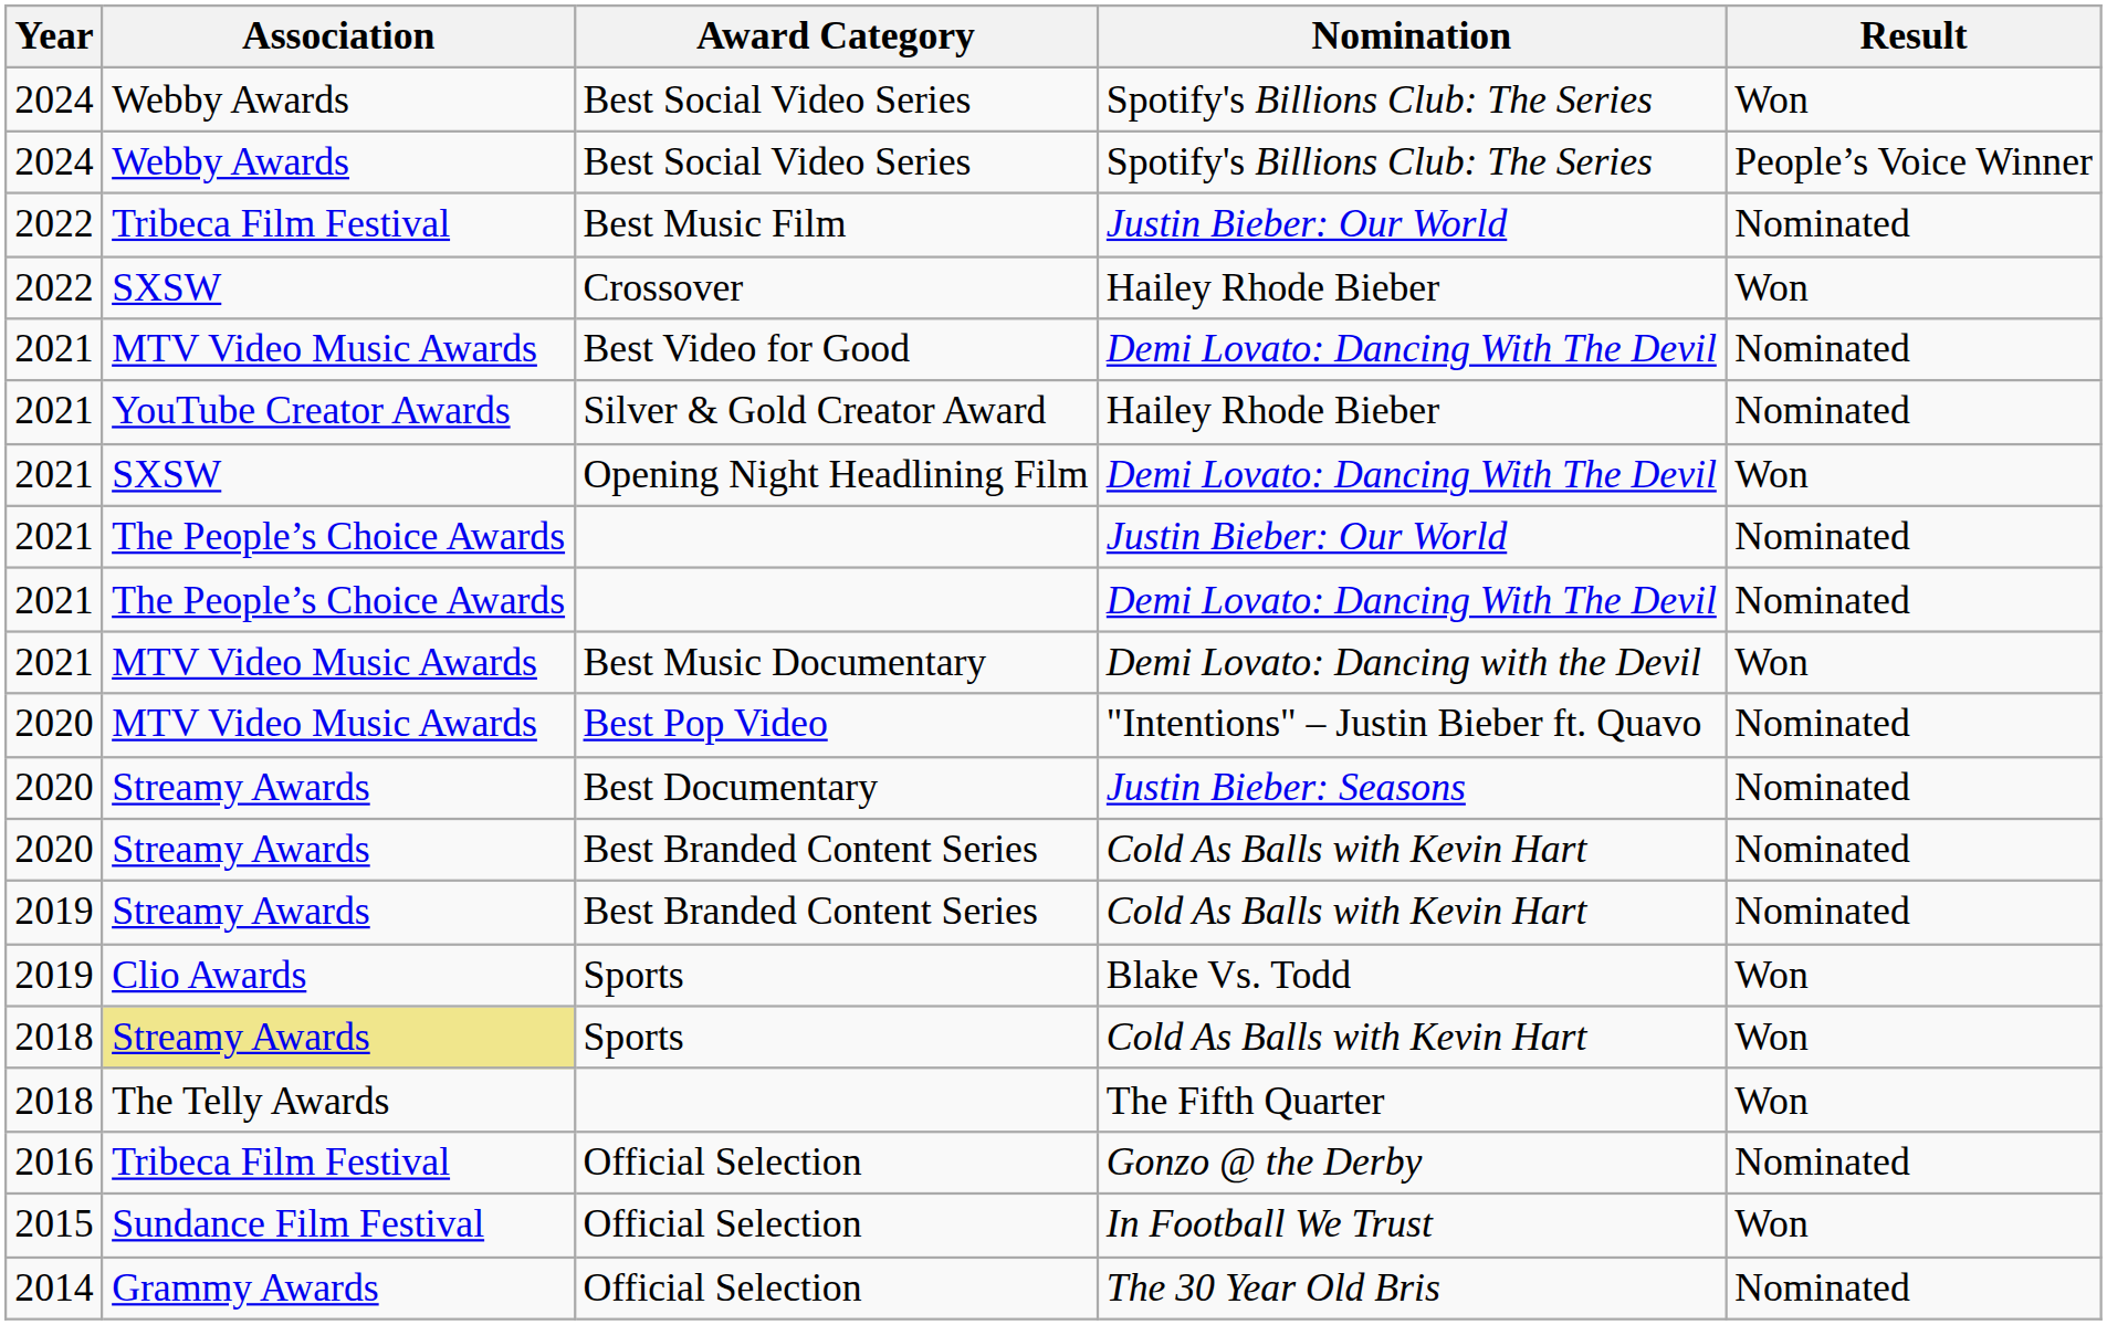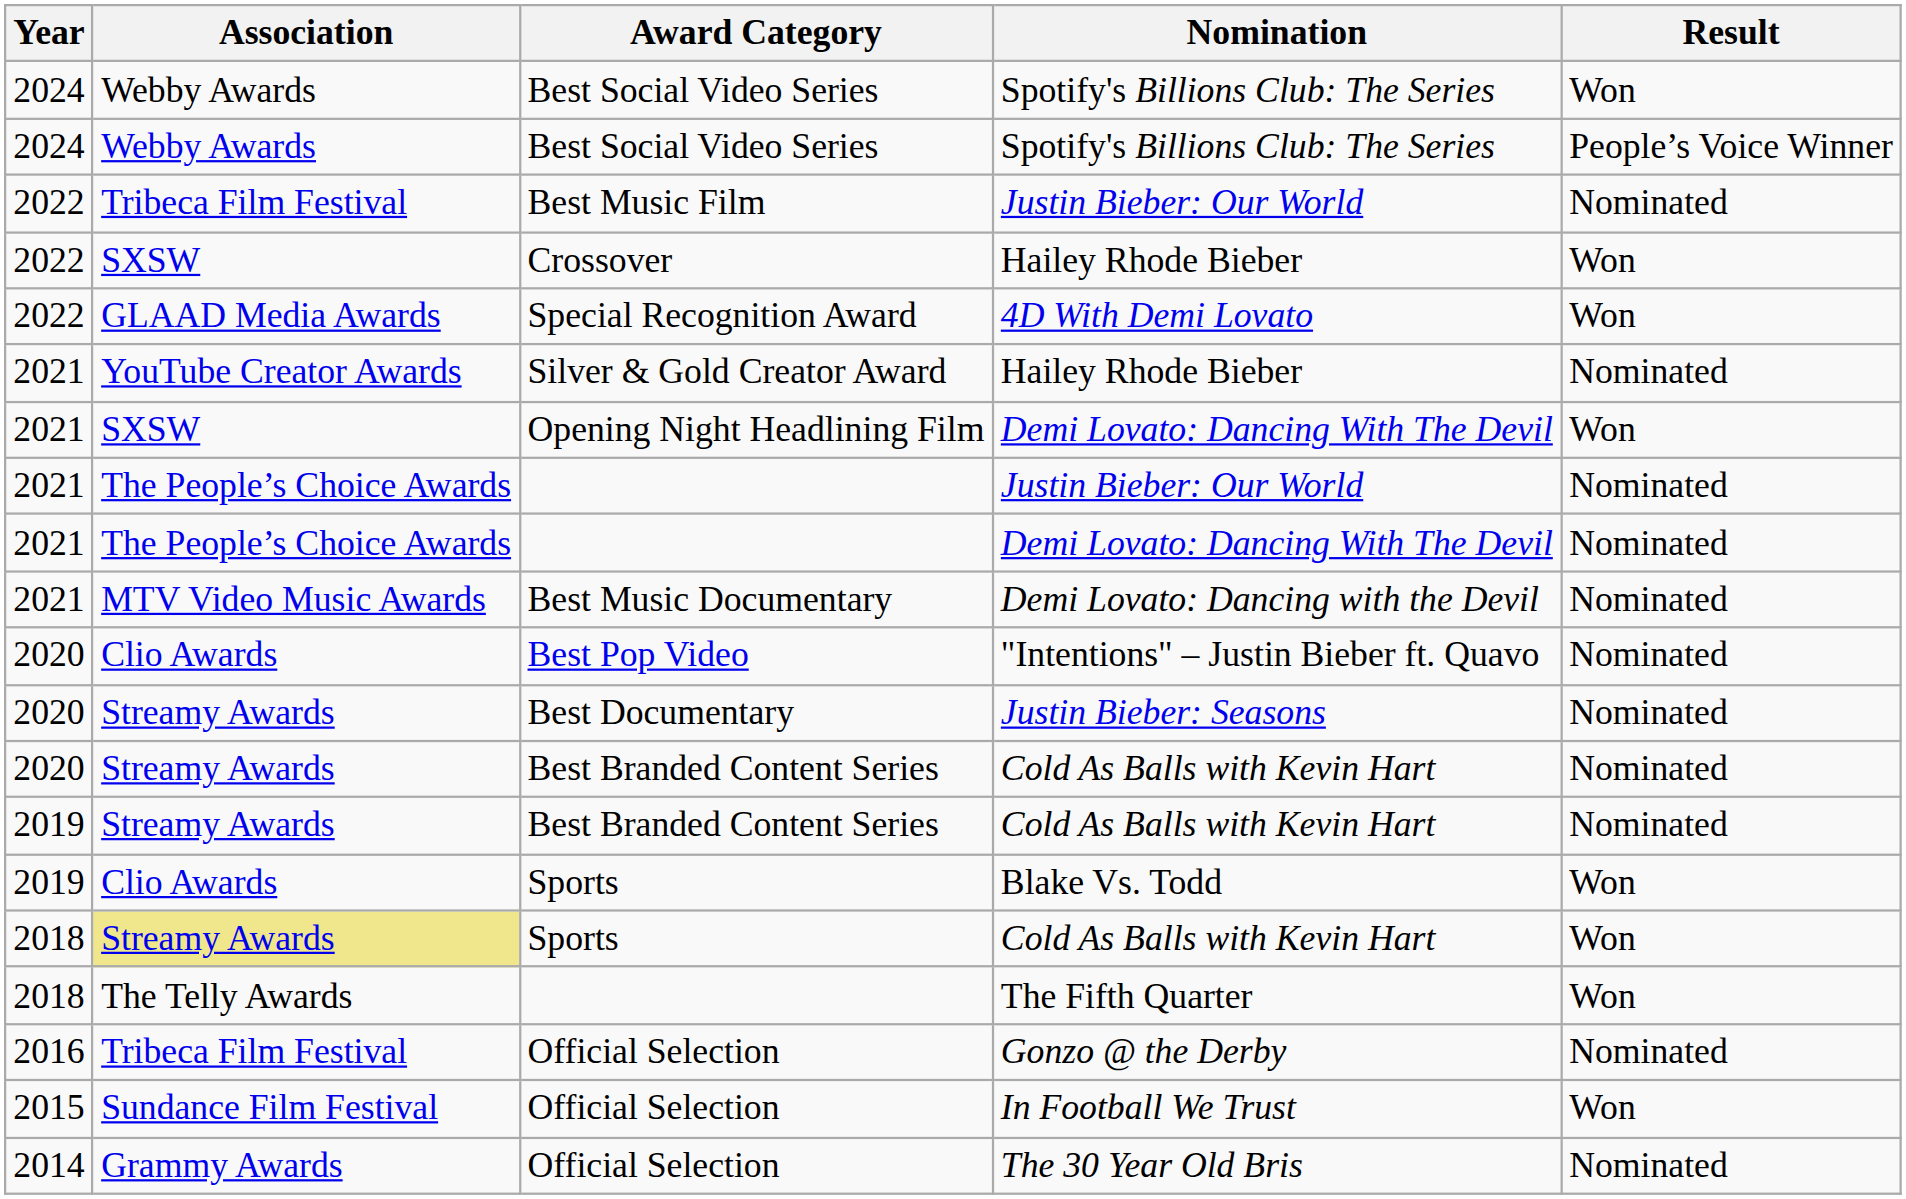+ row: 2022 | GLAAD Media Awards | Special Recognition Award | 4D With Demi Lovato | Won
- row: 2021 | MTV Video Music Awards | Best Video for Good | Demi Lovato: Dancing With The Devil | Nominated
Best Music Documentary | Result: Won -> Nominated
Best Pop Video | Association: MTV Video Music Awards -> Clio Awards
